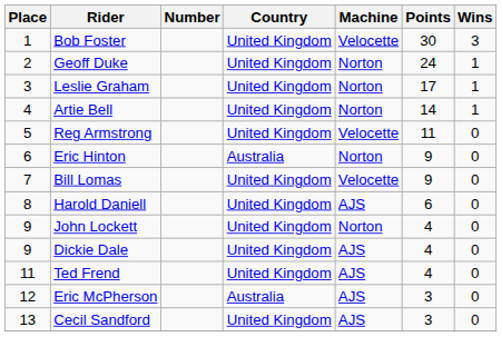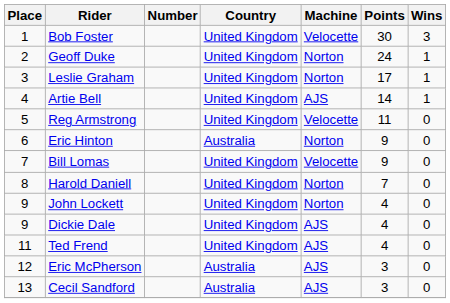Artie Bell | Machine: Norton -> AJS
Harold Daniell | Machine: AJS -> Norton
Harold Daniell | Points: 6 -> 7
Cecil Sandford | Country: United Kingdom -> Australia
